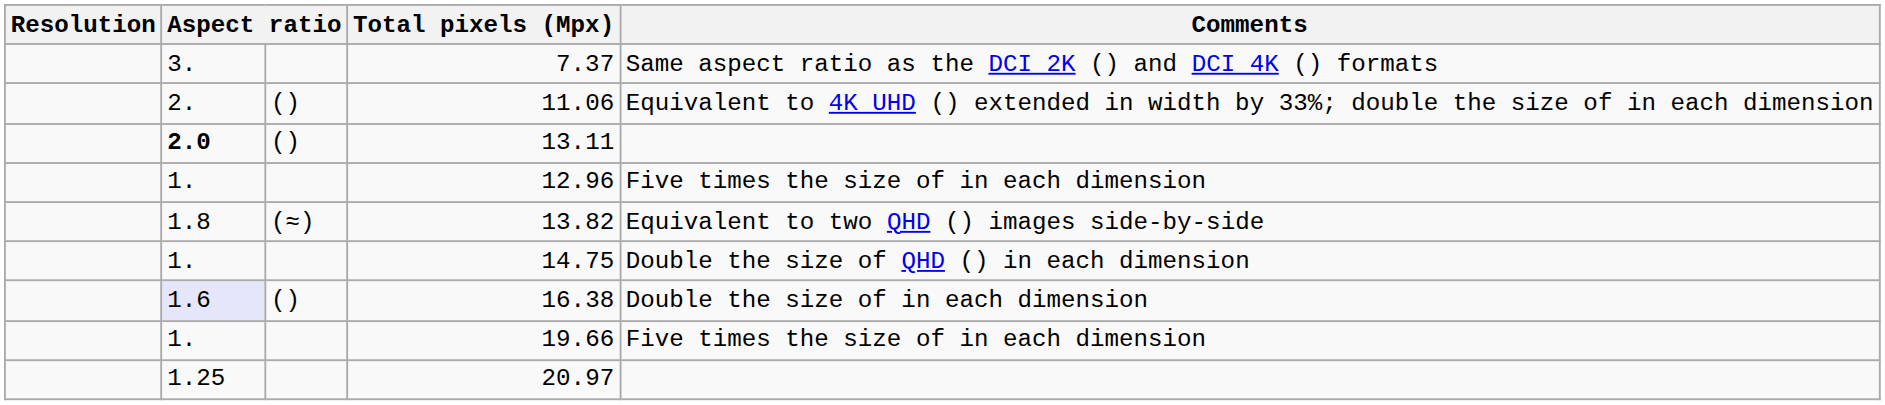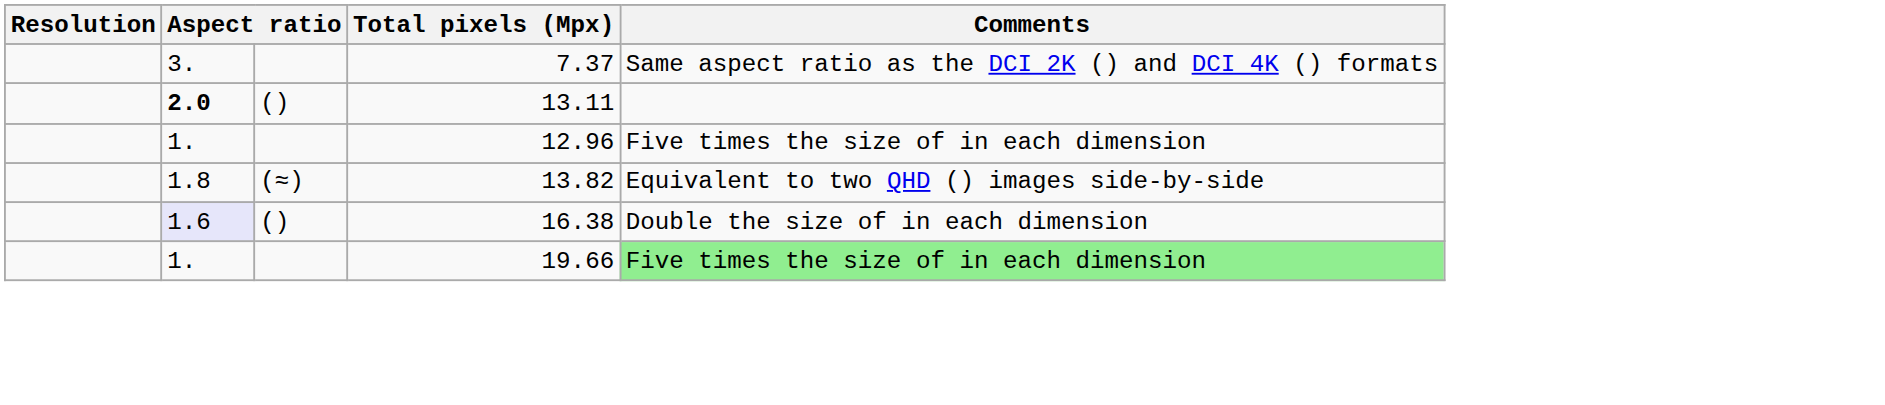- row: 2. | () | 11.06 | Equivalent to 4K UHD () extended in width by 33%; double the size of in each dimension
- row: 1. | 14.75 | Double the size of QHD () in each dimension
19.66 | Comments: no background -> lightgreen background
- row: 1.25 | 20.97
